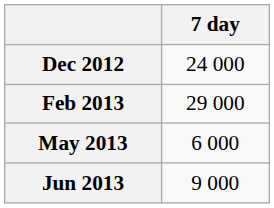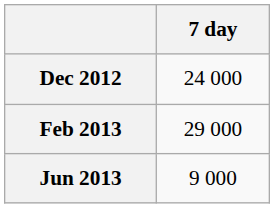- row: May 2013 | 6 000
